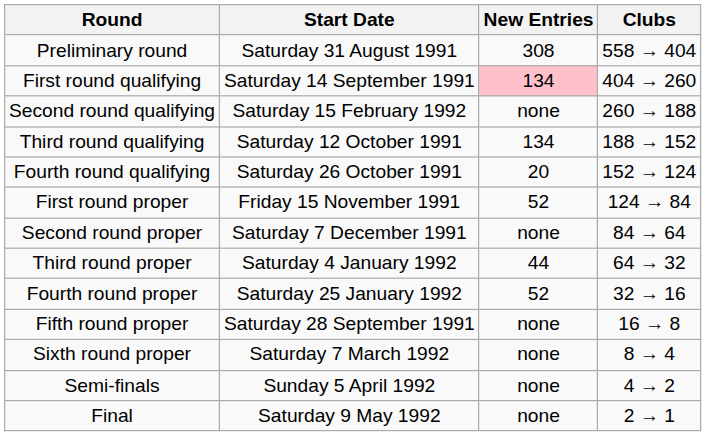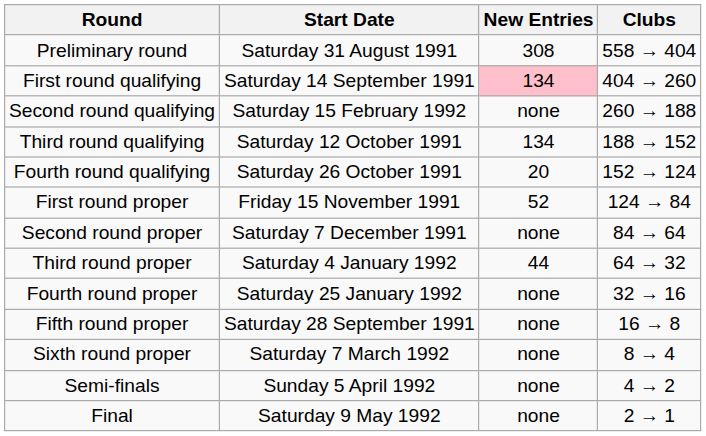Fourth round proper | New Entries: 52 -> none
